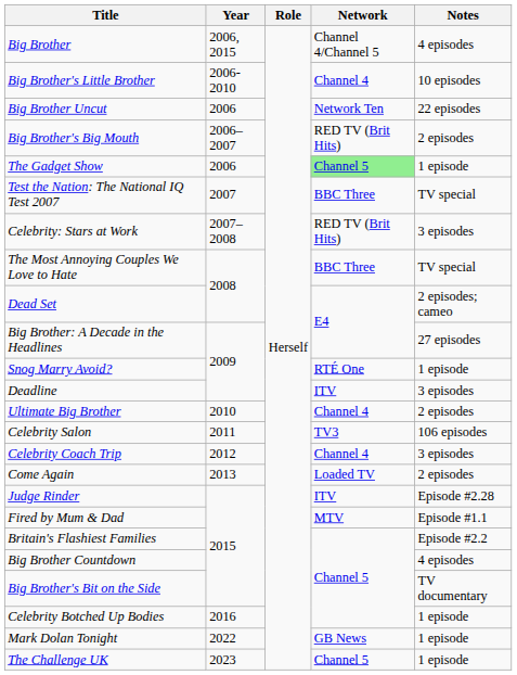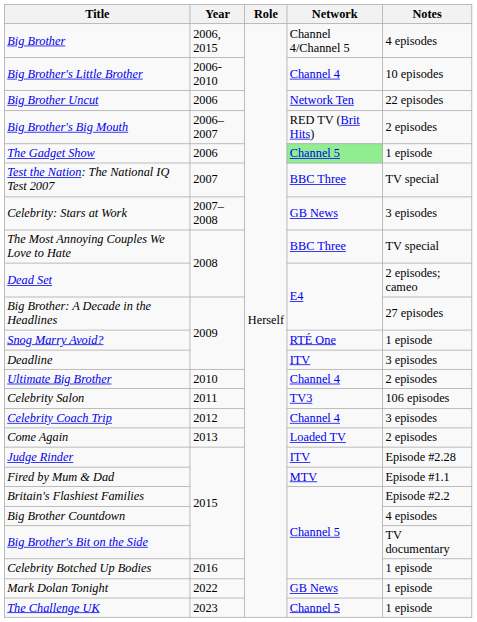Celebrity: Stars at Work | Network: RED TV (Brit Hits) -> GB News
